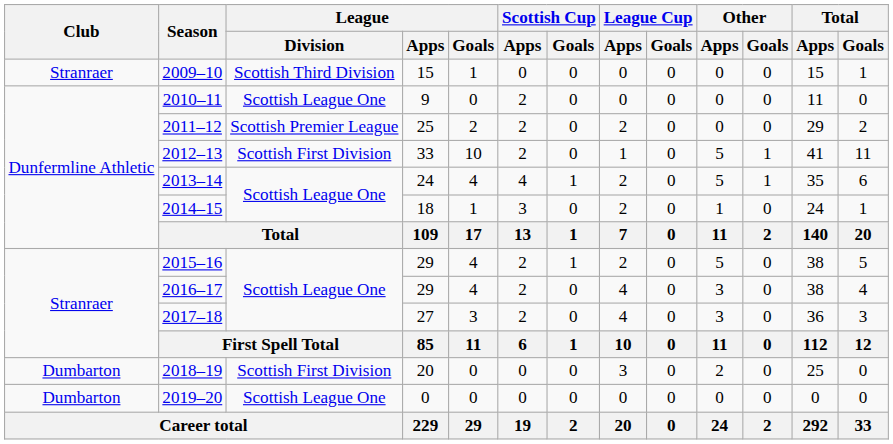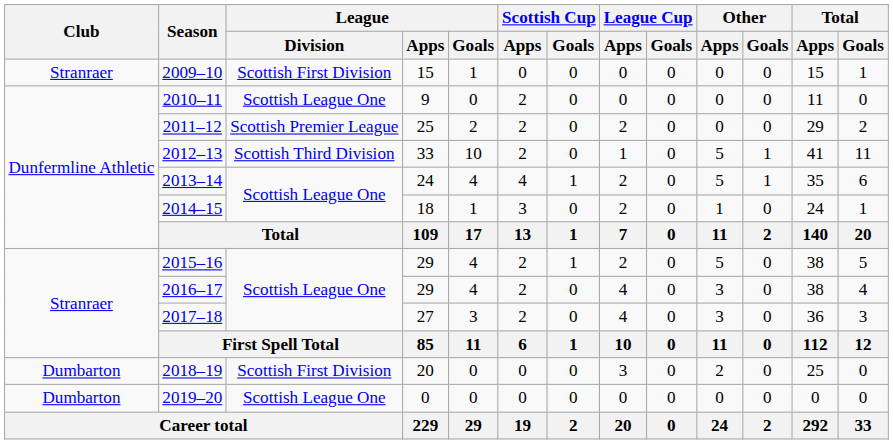2009–10 | League / Division: Scottish Third Division -> Scottish First Division
2012–13 | League / Division: Scottish First Division -> Scottish Third Division
